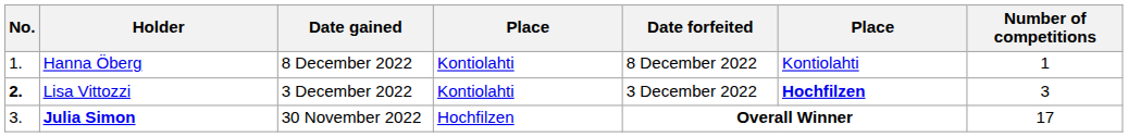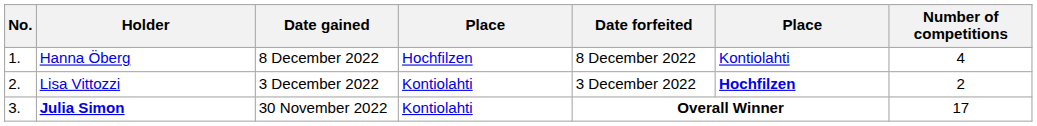Hanna Öberg | column 4: Kontiolahti -> Hochfilzen
Hanna Öberg | Number of competitions: 1 -> 4
Lisa Vittozzi | No.: bold -> normal
Lisa Vittozzi | Number of competitions: 3 -> 2
Julia Simon | column 4: Hochfilzen -> Kontiolahti
